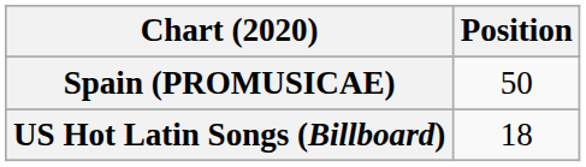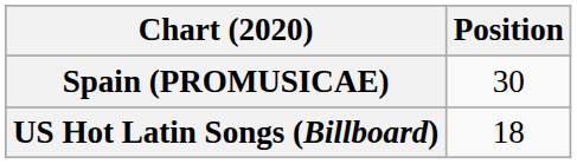Spain (PROMUSICAE) | Position: 50 -> 30
